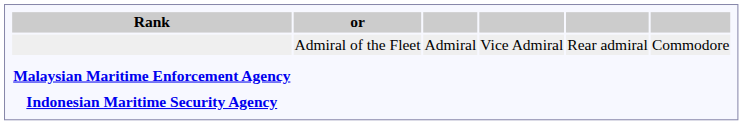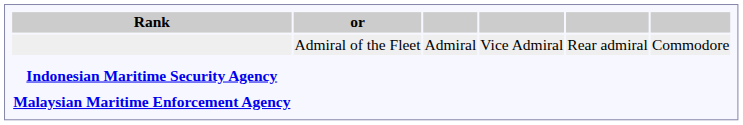rows swapped: Indonesian Maritime Security Agency <-> Malaysian Maritime Enforcement Agency
